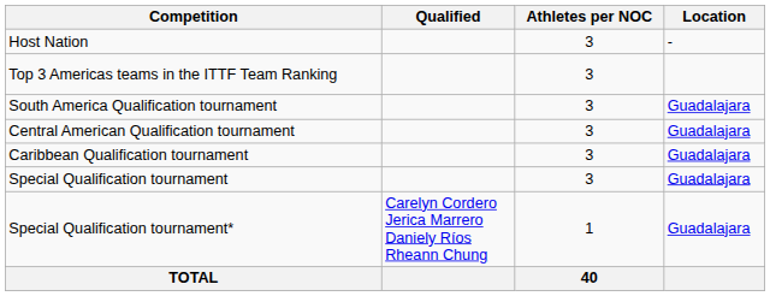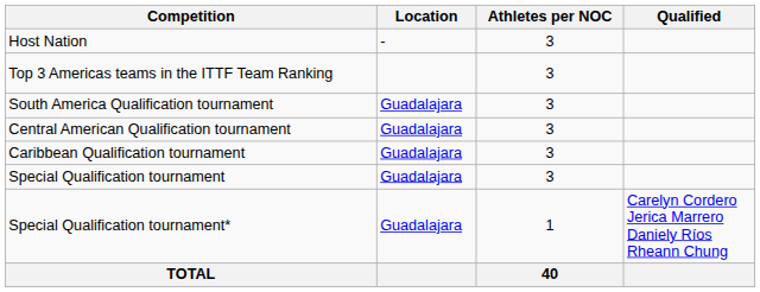columns swapped: Location <-> Qualified
